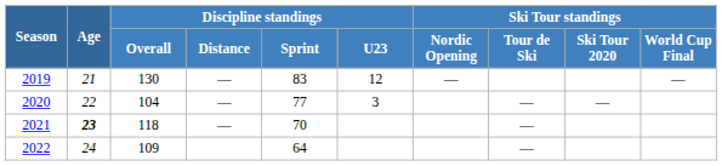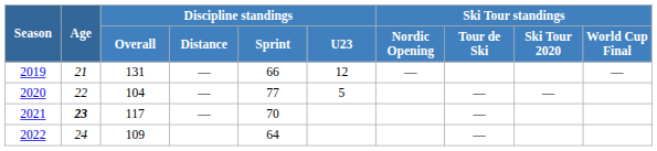2019 | Discipline standings / Overall: 130 -> 131
2019 | Discipline standings / Sprint: 83 -> 66
2020 | Discipline standings / U23: 3 -> 5
2021 | Discipline standings / Overall: 118 -> 117
